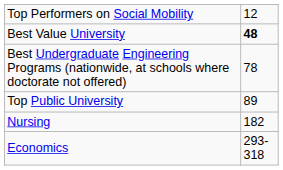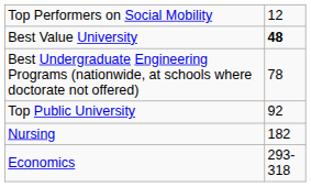Top Public University | column 2: 89 -> 92
